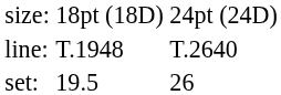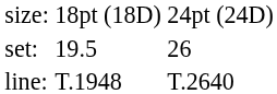rows swapped: set: <-> line:
